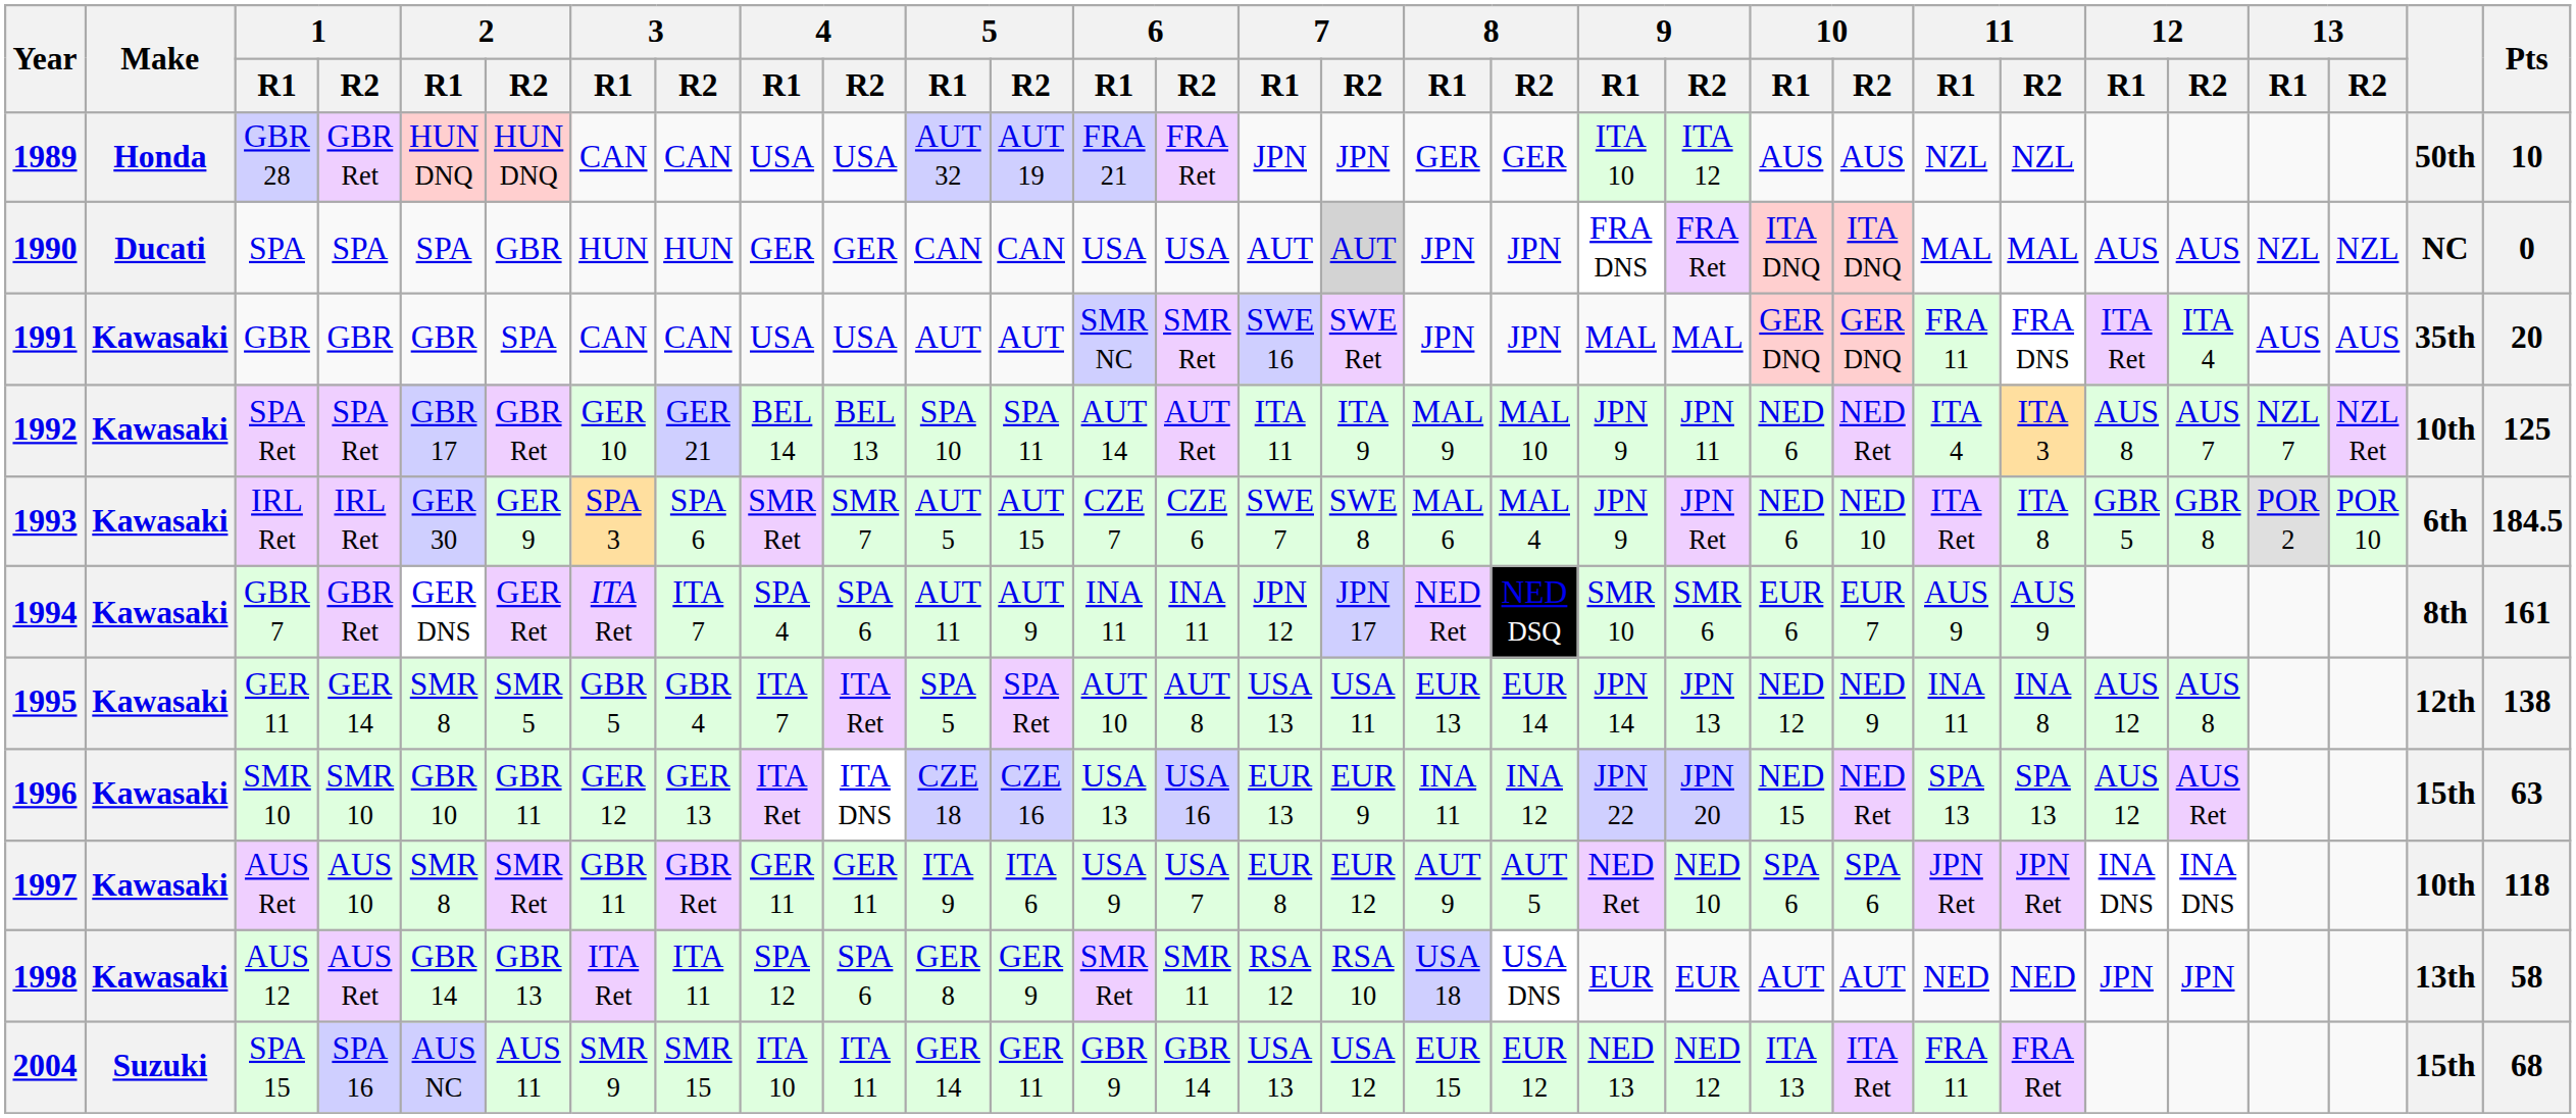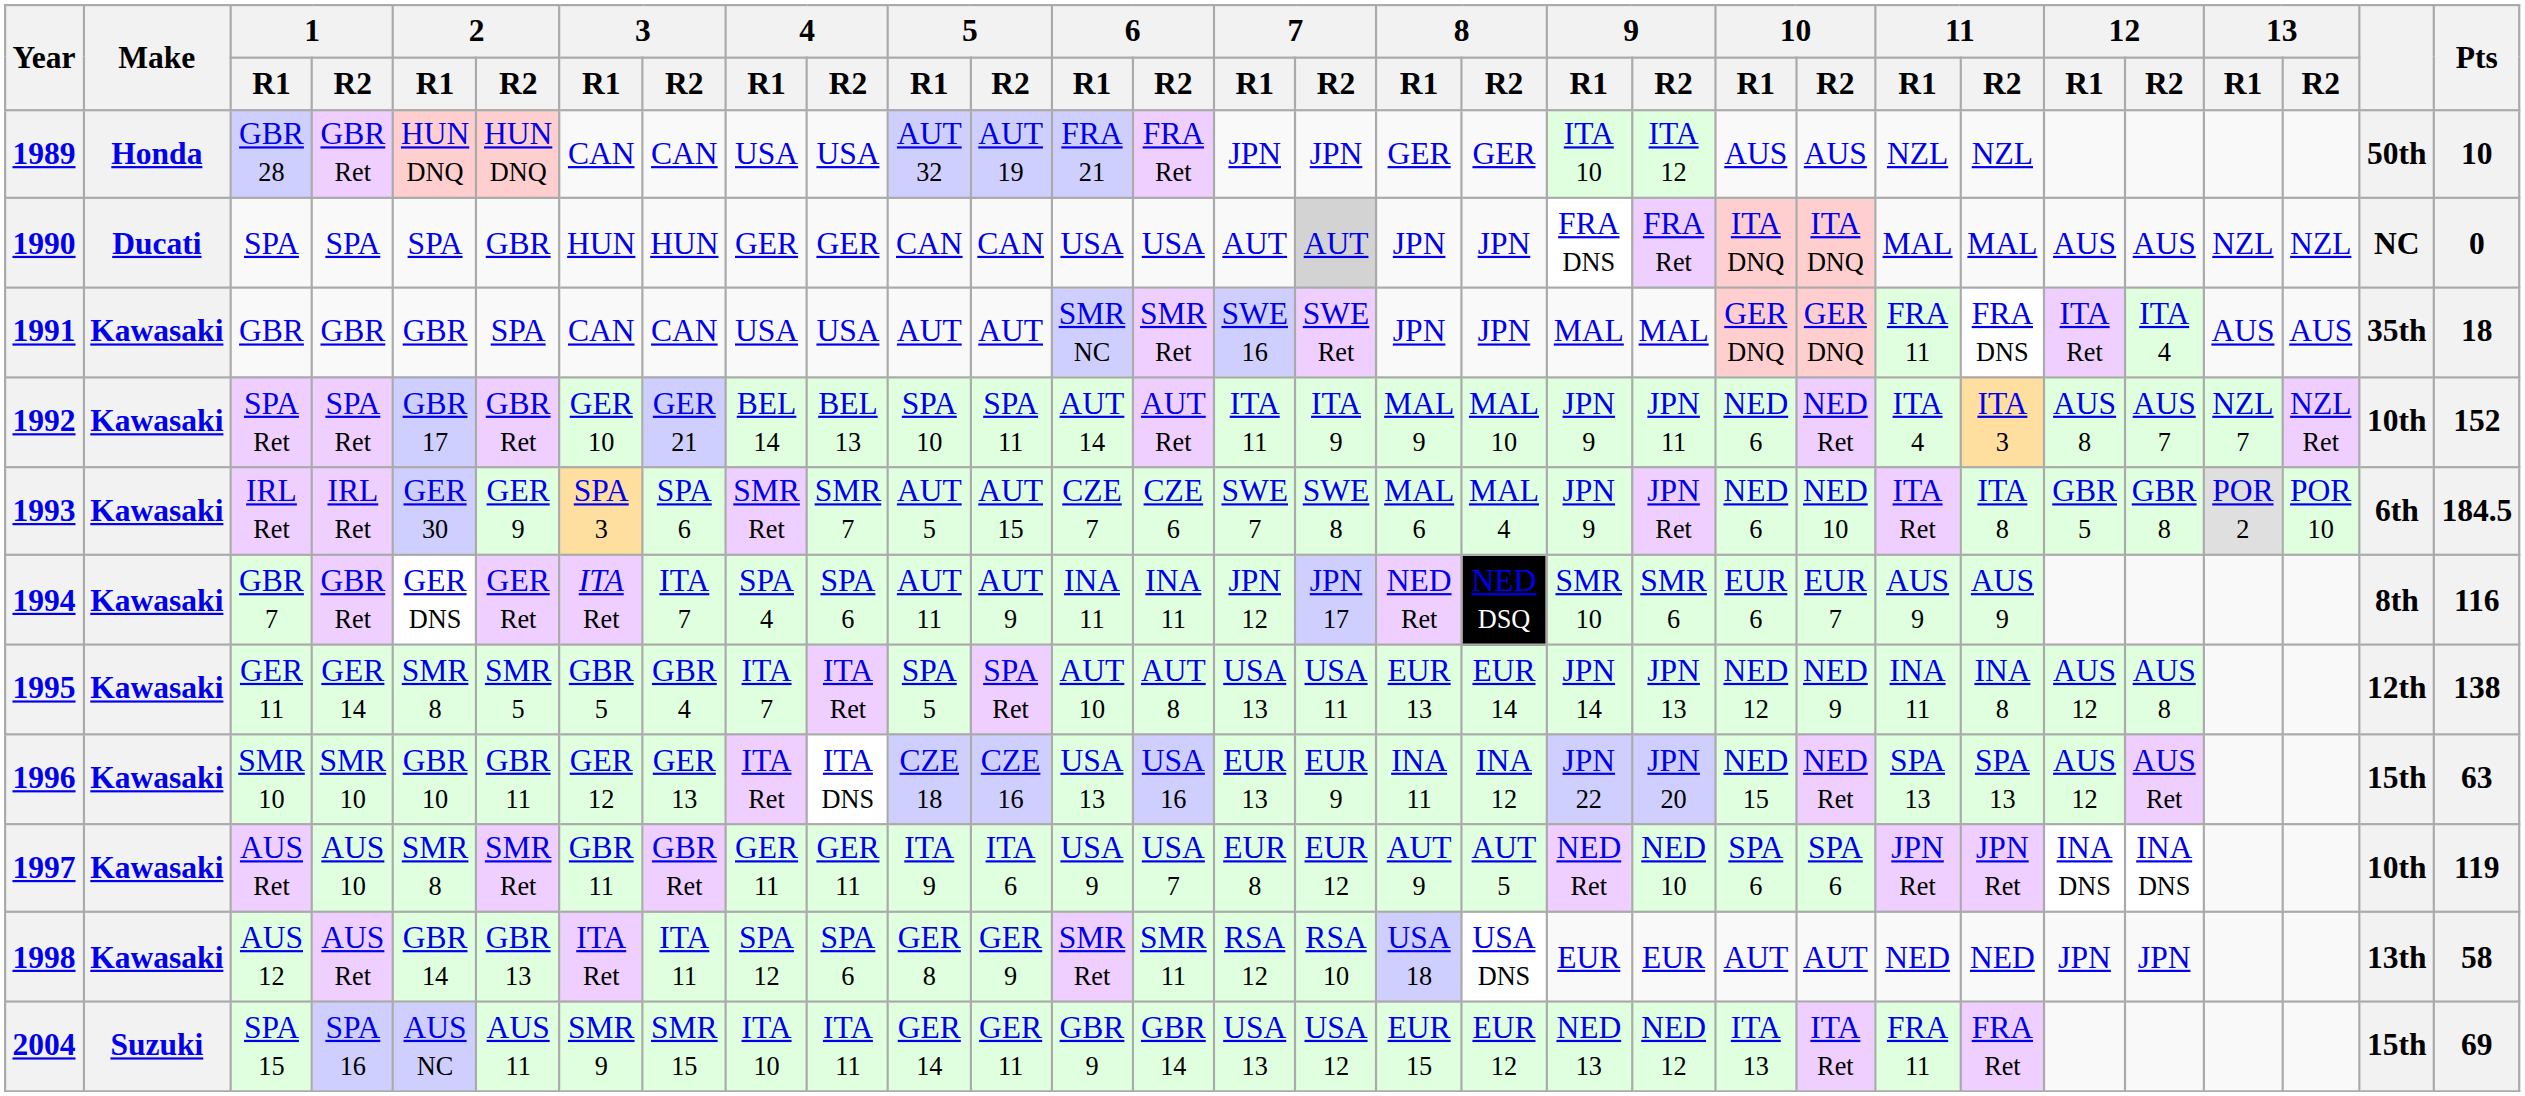1991 | Pts: 20 -> 18
1992 | Pts: 125 -> 152
1994 | Pts: 161 -> 116
1997 | Pts: 118 -> 119
2004 | Pts: 68 -> 69
